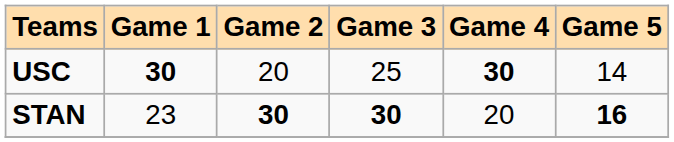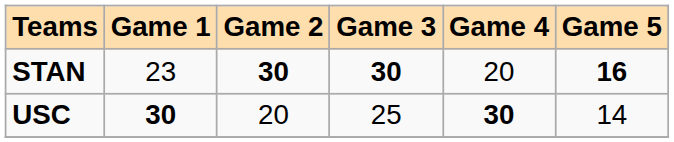rows swapped: STAN <-> USC
